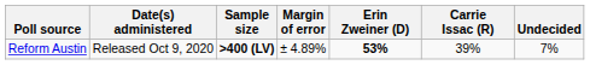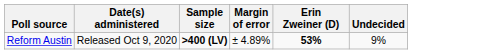- column: Carrie Issac (R) | 39%
Reform Austin | Undecided: 7% -> 9%
